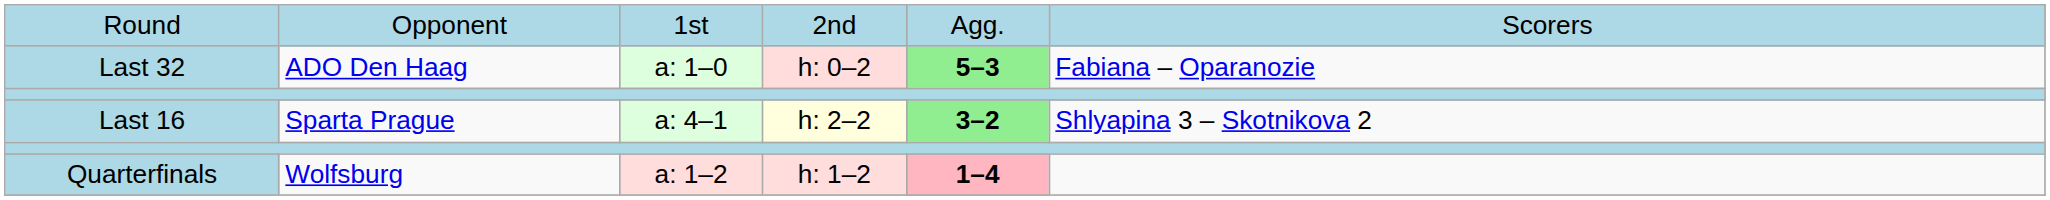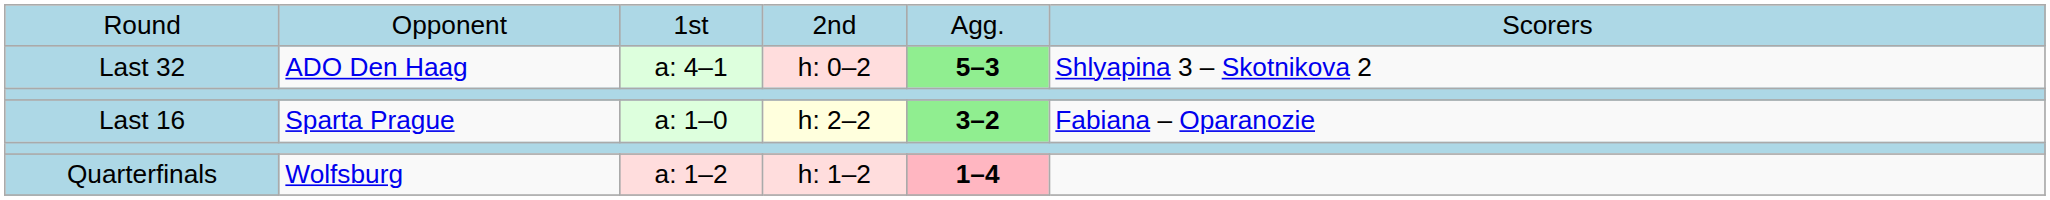Last 32 | column 3: a: 1–0 -> a: 4–1
Last 32 | column 6: Fabiana – Oparanozie -> Shlyapina 3 – Skotnikova 2
Last 16 | column 3: a: 4–1 -> a: 1–0
Last 16 | column 6: Shlyapina 3 – Skotnikova 2 -> Fabiana – Oparanozie
